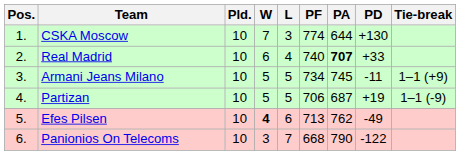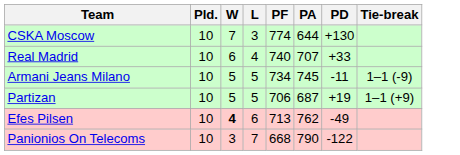- column: Pos. | 1. | 2. | 3. | 4. | 5. | 6.
Real Madrid | PA: bold -> normal
Armani Jeans Milano | Tie-break: 1–1 (+9) -> 1–1 (-9)
Partizan | Tie-break: 1–1 (-9) -> 1–1 (+9)
